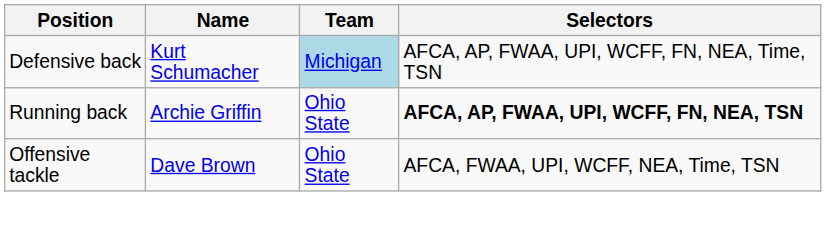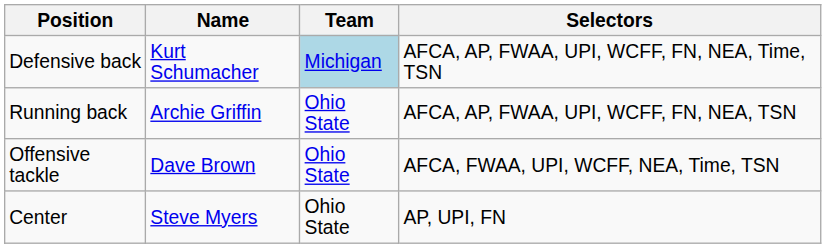Running back | Selectors: bold -> normal
+ row: Center | Steve Myers | Ohio State | AP, UPI, FN
